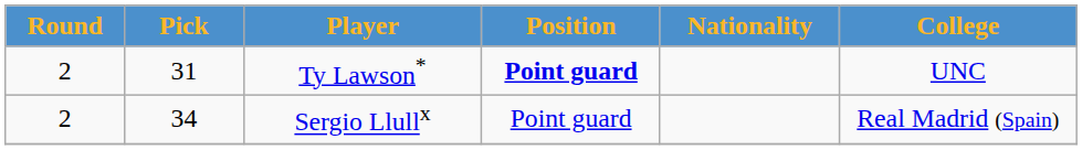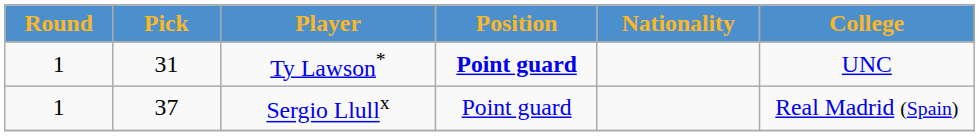Ty Lawson* | Round: 2 -> 1
Sergio Llullx | Round: 2 -> 1
Sergio Llullx | Pick: 34 -> 37
